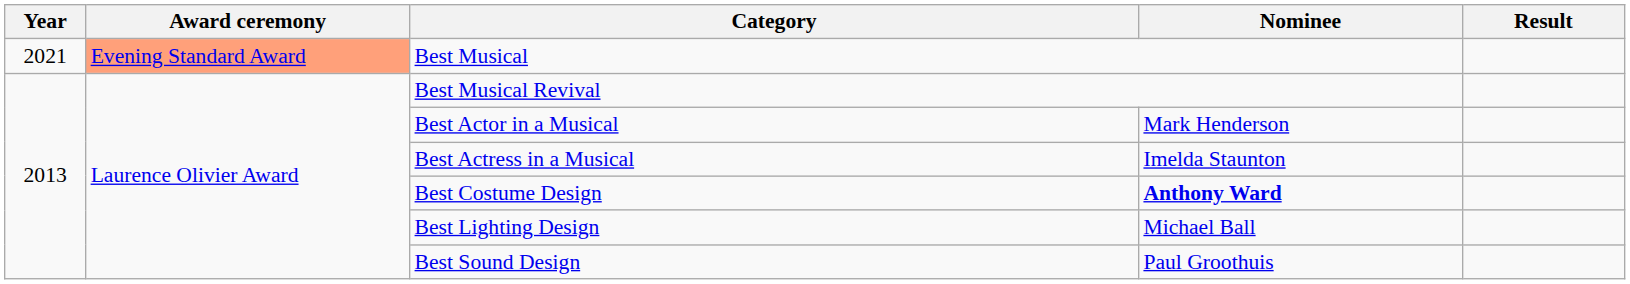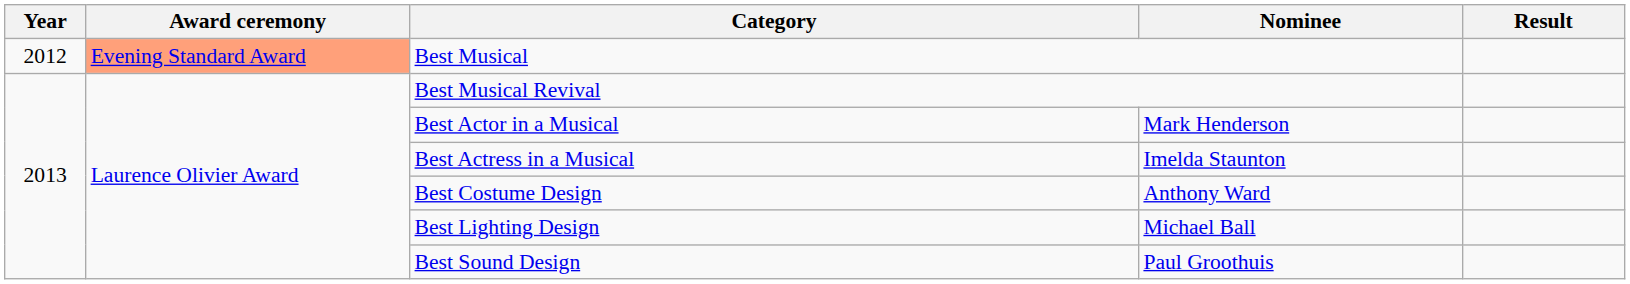Best Musical | Year: 2021 -> 2012
Best Costume Design | Nominee: bold -> normal
